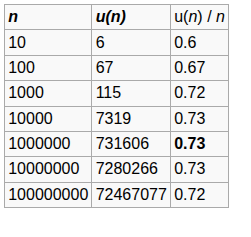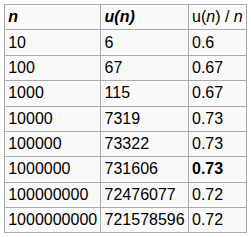1000 | column 3: 0.72 -> 0.67
+ row: 100000 | 73322 | 0.73
- row: 10000000 | 7280266 | 0.73
100000000 | column 2: 72467077 -> 72476077
+ row: 1000000000 | 721578596 | 0.72
